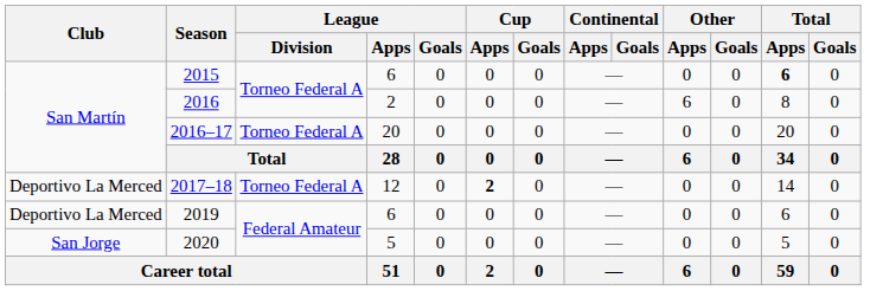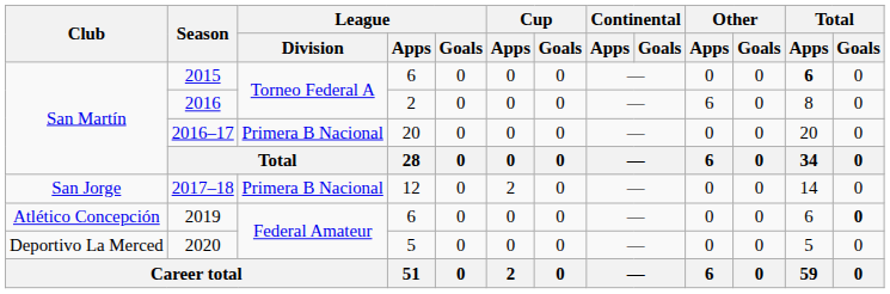2016–17 | League / Division: Torneo Federal A -> Primera B Nacional
2017–18 | Club: Deportivo La Merced -> San Jorge
2017–18 | League / Division: Torneo Federal A -> Primera B Nacional
2017–18 | Cup / Apps: bold -> normal
2019 | Club: Deportivo La Merced -> Atlético Concepción
2019 | Total / Goals: normal -> bold
2020 | Club: San Jorge -> Deportivo La Merced
